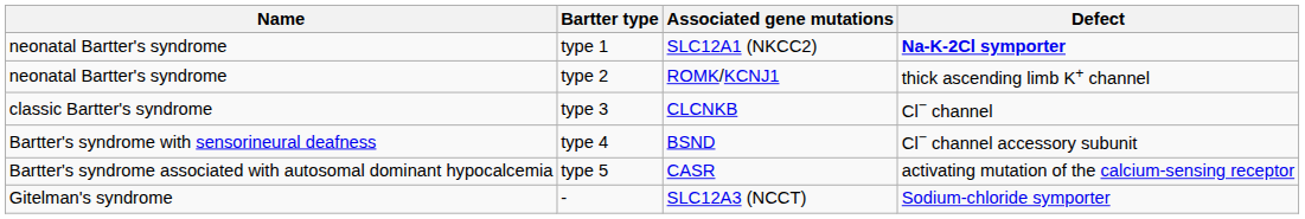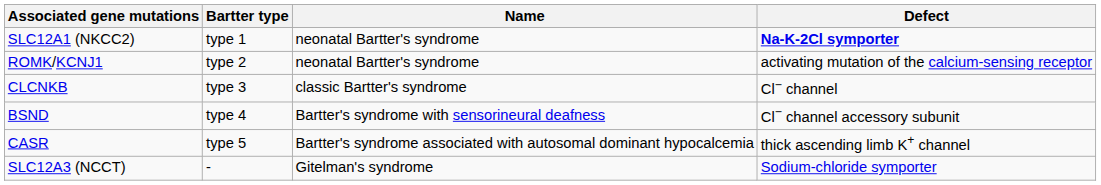columns swapped: Name <-> Associated gene mutations
type 2 | Defect: thick ascending limb K+ channel -> activating mutation of the calcium-sensing receptor
type 5 | Defect: activating mutation of the calcium-sensing receptor -> thick ascending limb K+ channel
